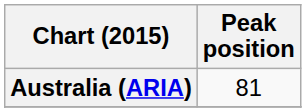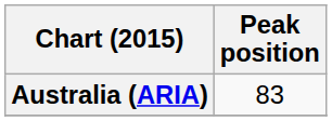Australia (ARIA) | Peak position: 81 -> 83
